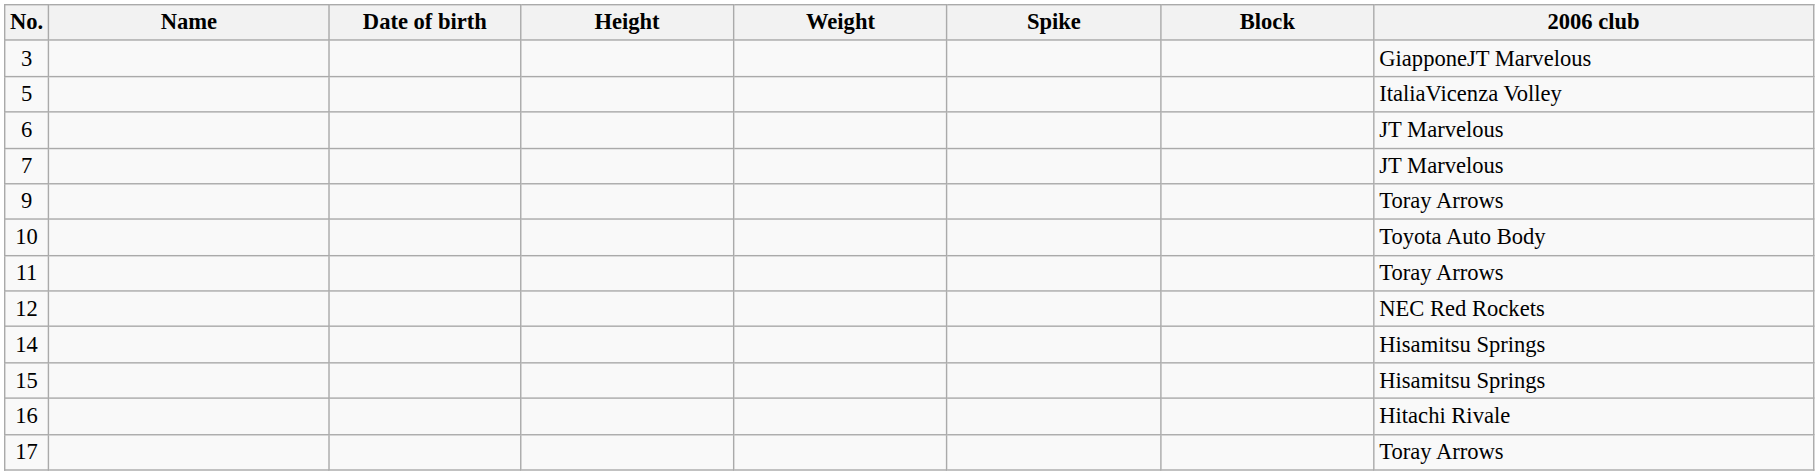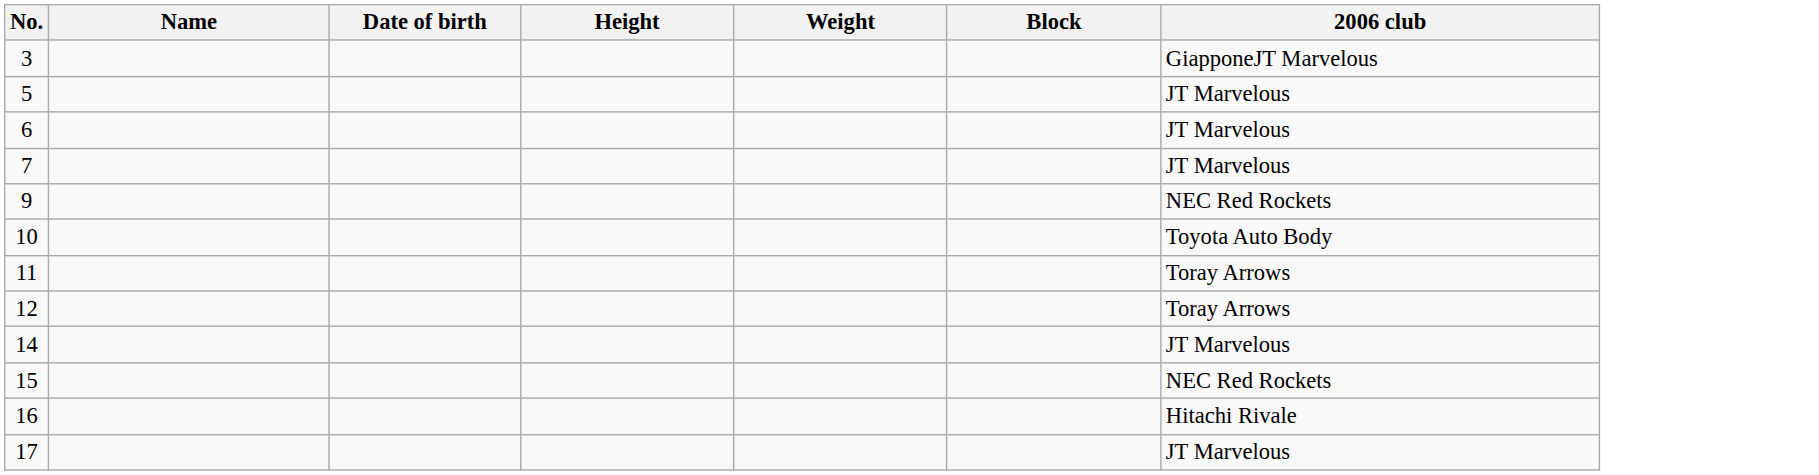- column: Spike
5 | 2006 club: ItaliaVicenza Volley -> JT Marvelous
9 | 2006 club: Toray Arrows -> NEC Red Rockets
12 | 2006 club: NEC Red Rockets -> Toray Arrows
14 | 2006 club: Hisamitsu Springs -> JT Marvelous
15 | 2006 club: Hisamitsu Springs -> NEC Red Rockets
17 | 2006 club: Toray Arrows -> JT Marvelous
